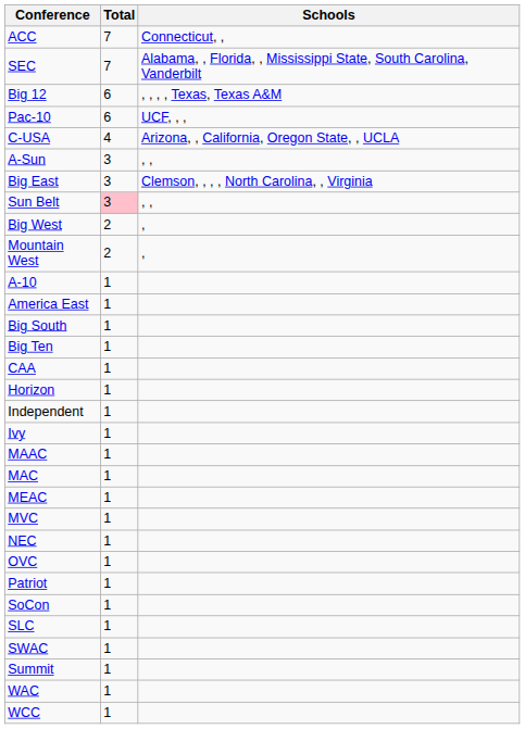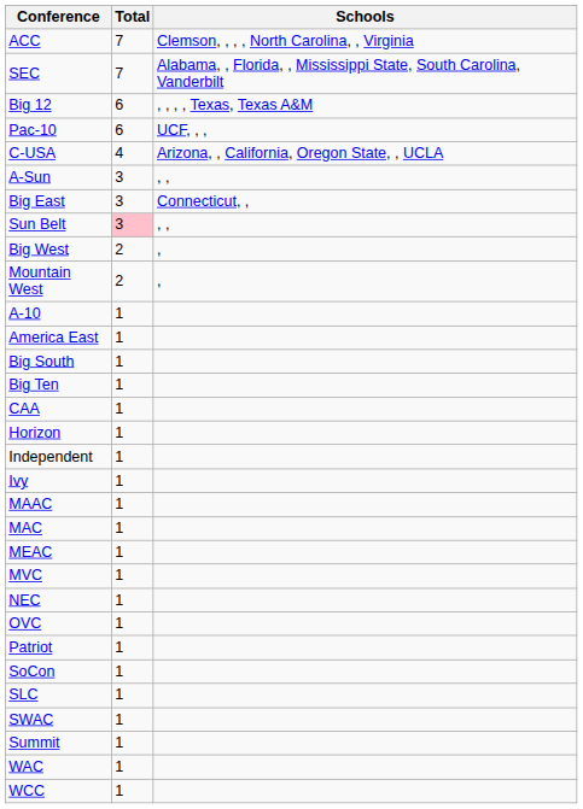ACC | Schools: Connecticut, , -> Clemson, , , , North Carolina, , Virginia
Big East | Schools: Clemson, , , , North Carolina, , Virginia -> Connecticut, ,
